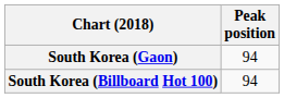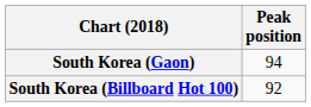South Korea (Billboard Hot 100) | Peak position: 94 -> 92
